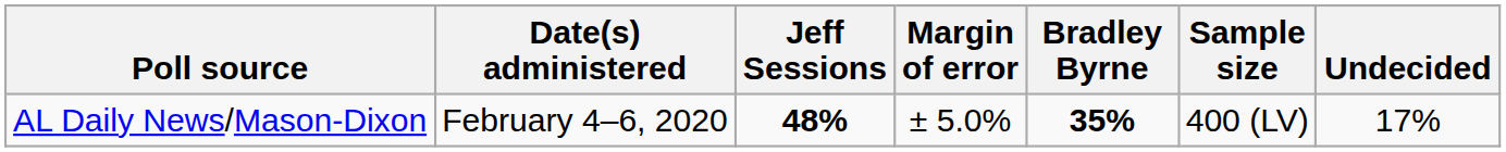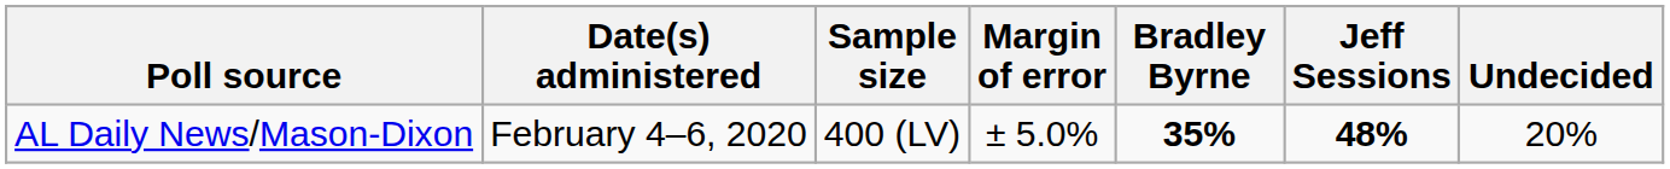columns swapped: Sample size <-> Jeff Sessions
AL Daily News/Mason-Dixon | Undecided: 17% -> 20%
